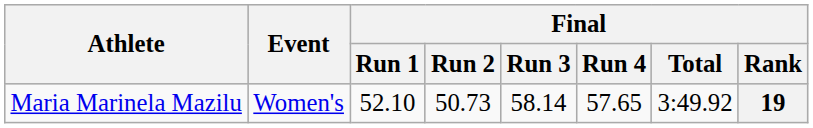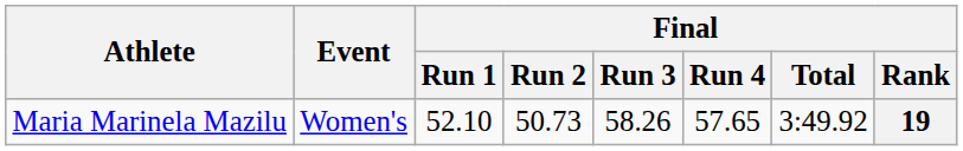Maria Marinela Mazilu | Final / Run 3: 58.14 -> 58.26
